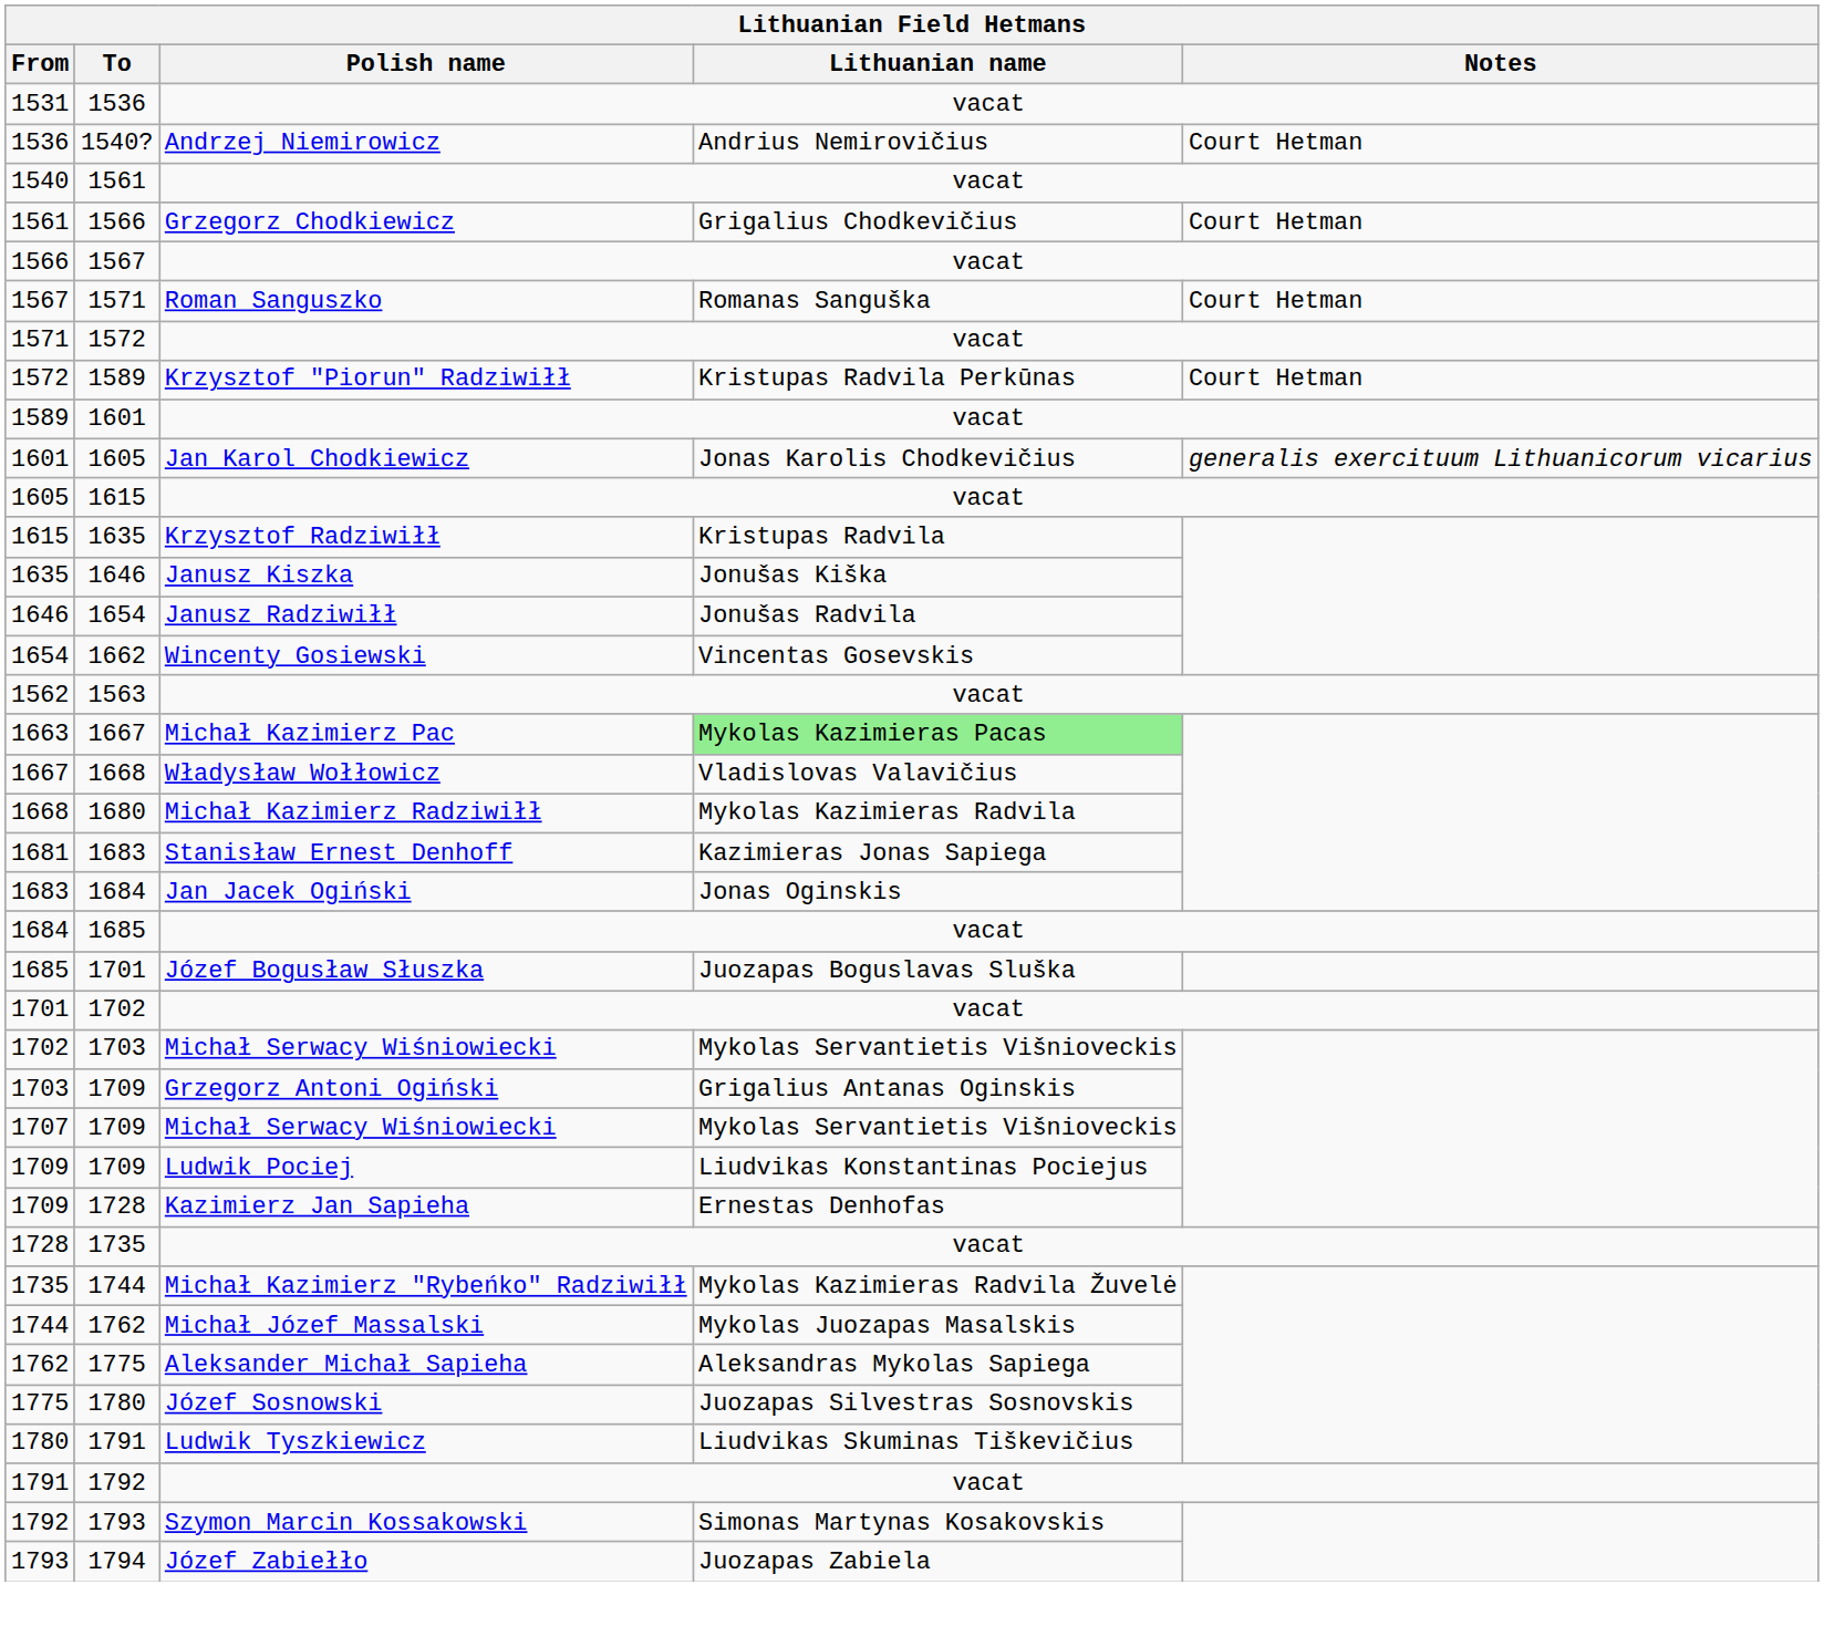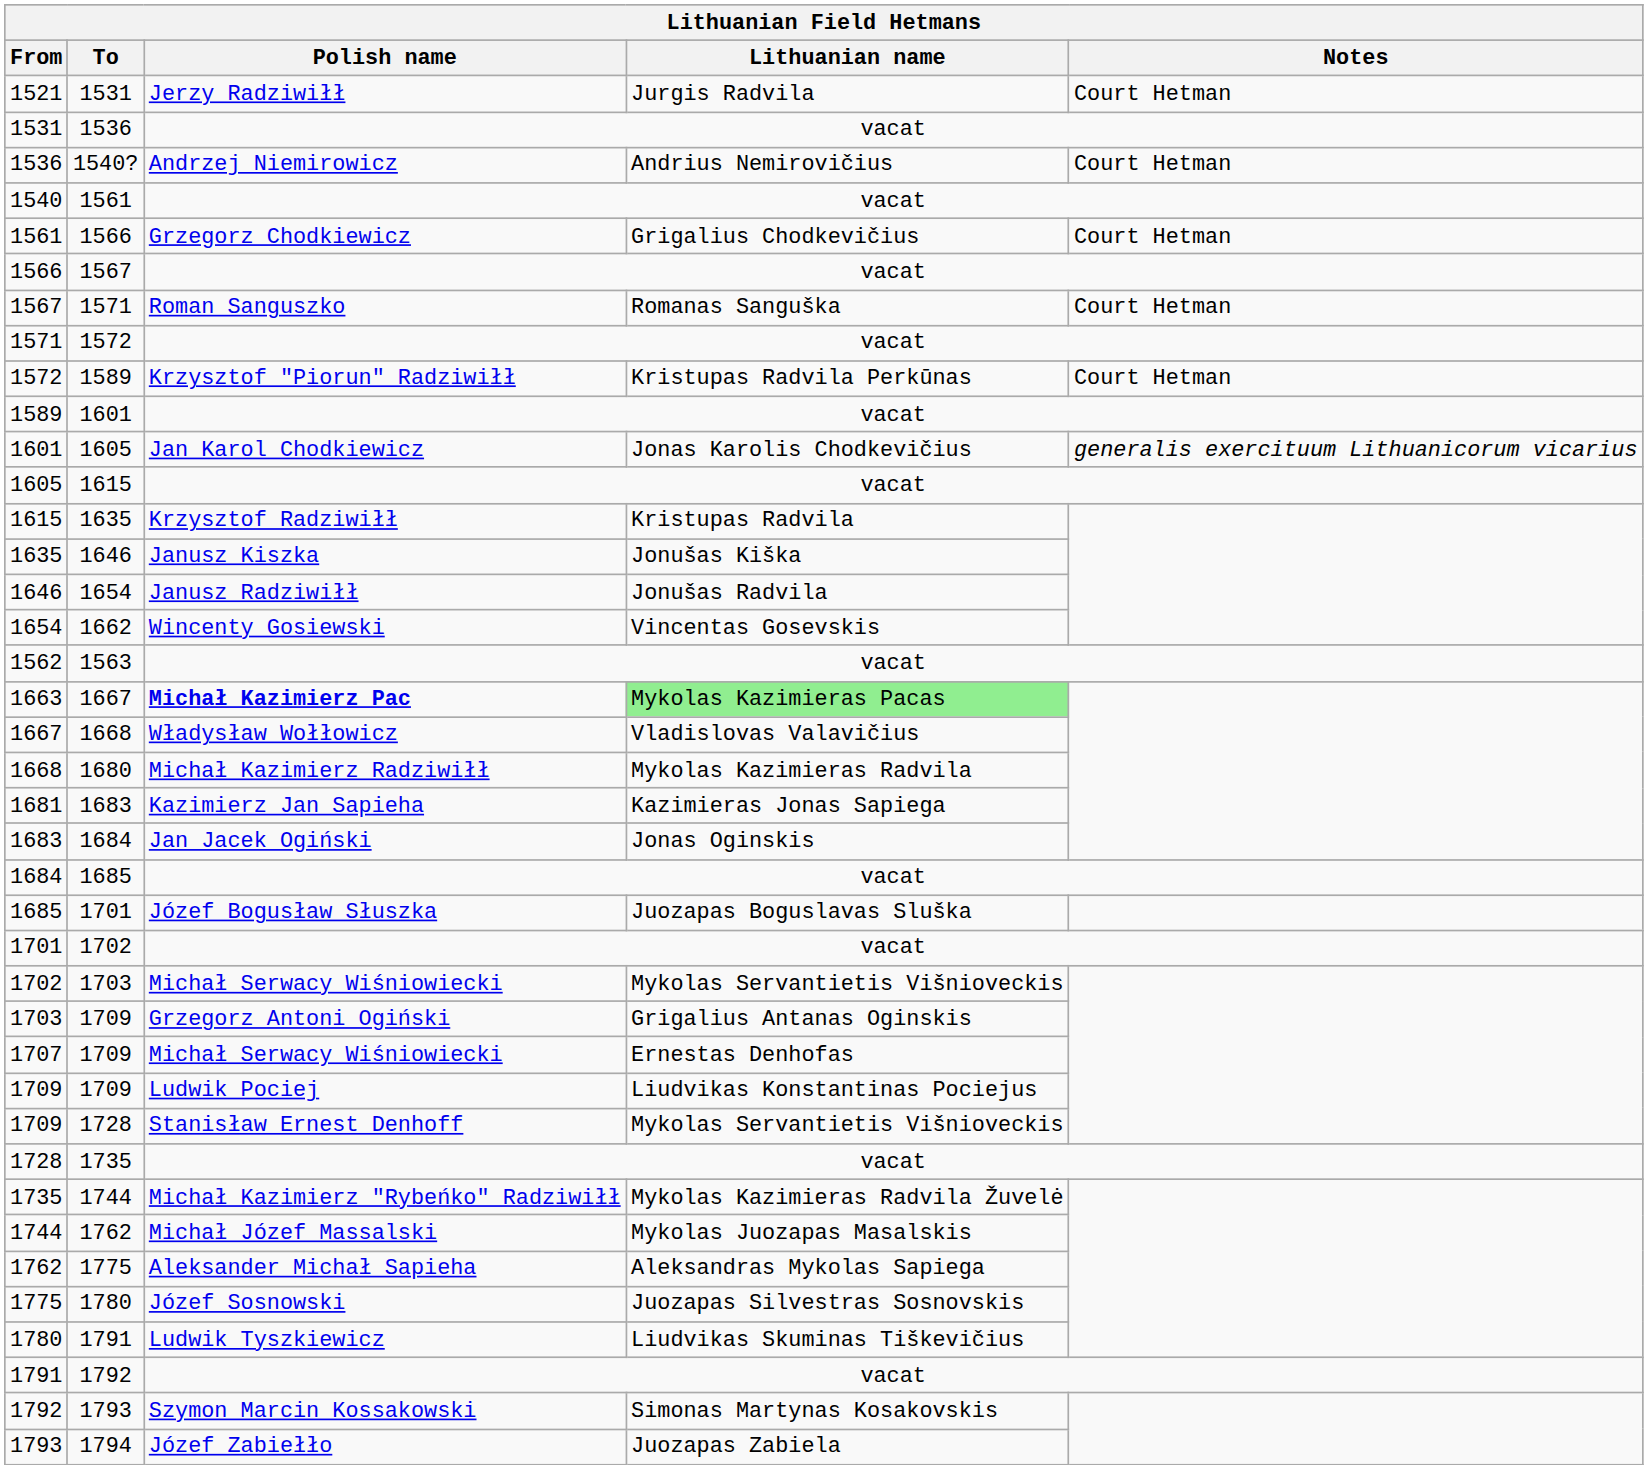+ row: 1521 | 1531 | Jerzy Radziwiłł | Jurgis Radvila | Court Hetman
1663 | Polish name: normal -> bold
1681 | Polish name: Stanisław Ernest Denhoff -> Kazimierz Jan Sapieha
1707 | Lithuanian name: Mykolas Servantietis Višnioveckis -> Ernestas Denhofas
1709 / 1728 | Polish name: Kazimierz Jan Sapieha -> Stanisław Ernest Denhoff
1709 / 1728 | Lithuanian name: Ernestas Denhofas -> Mykolas Servantietis Višnioveckis
